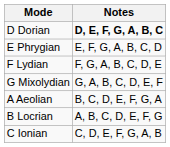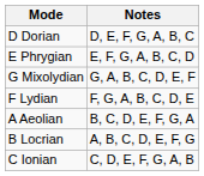D Dorian | Notes: bold -> normal
rows swapped: F Lydian <-> G Mixolydian
